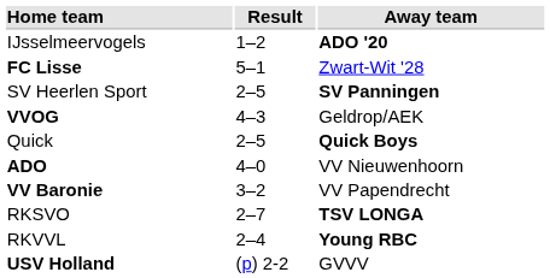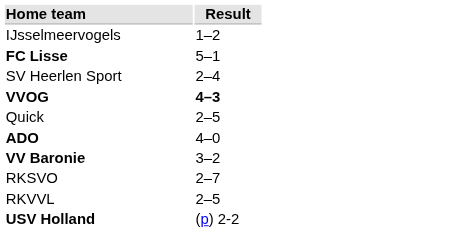- column: Away team | ADO '20 | Zwart-Wit '28 | SV Panningen | Geldrop/AEK | Quick Boys | VV Nieuwenhoorn | VV Papendrecht | TSV LONGA | Young RBC | GVVV
SV Heerlen Sport | Result: 2–5 -> 2–4
VVOG | Result: normal -> bold
RKVVL | Result: 2–4 -> 2–5
